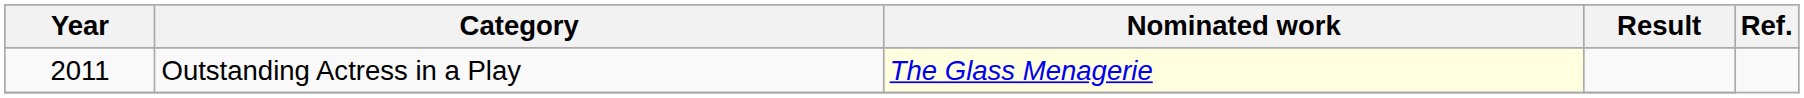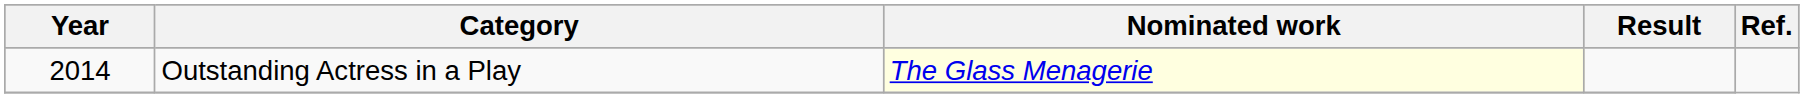Outstanding Actress in a Play | Year: 2011 -> 2014
